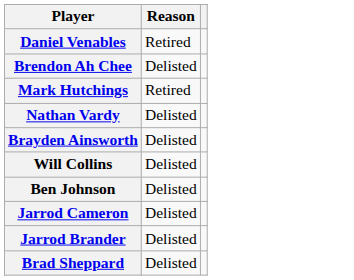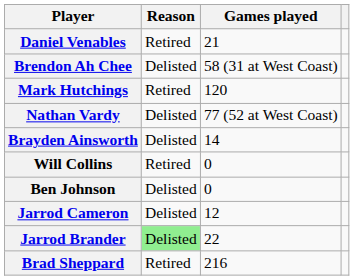+ column: Games played | 21 | 58 (31 at West Coast) | 120 | 77 (52 at West Coast) | 14 | 0 | 0 | 12 | 22 | 216
Will Collins | Reason: Delisted -> Retired
Jarrod Brander | Reason: no background -> lightgreen background
Brad Sheppard | Reason: Delisted -> Retired
